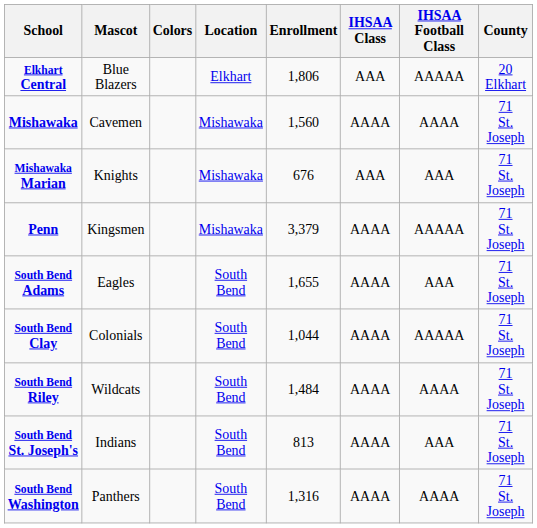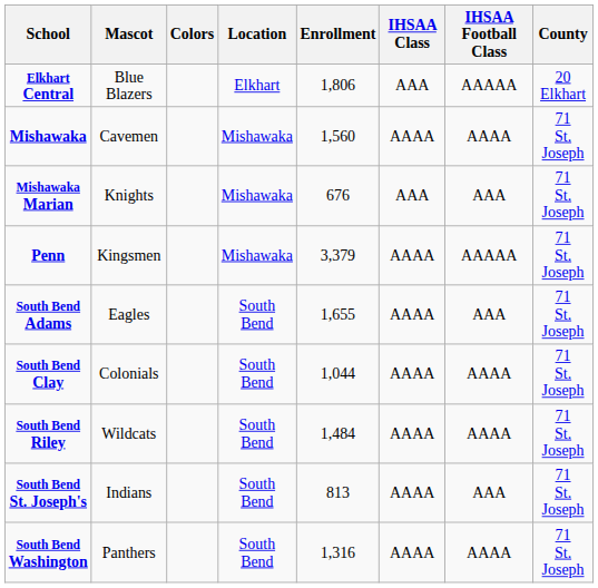South Bend Clay | IHSAA Football Class: AAAAA -> AAAA
